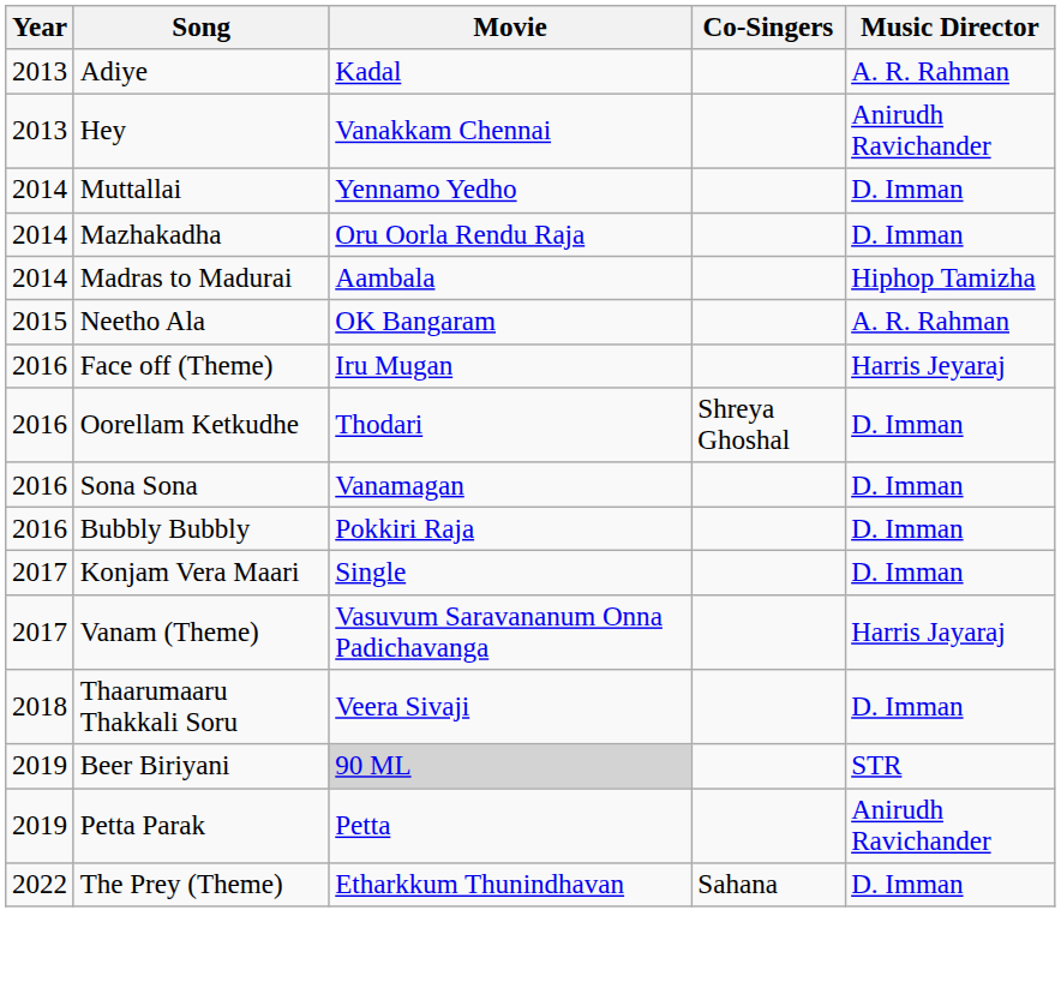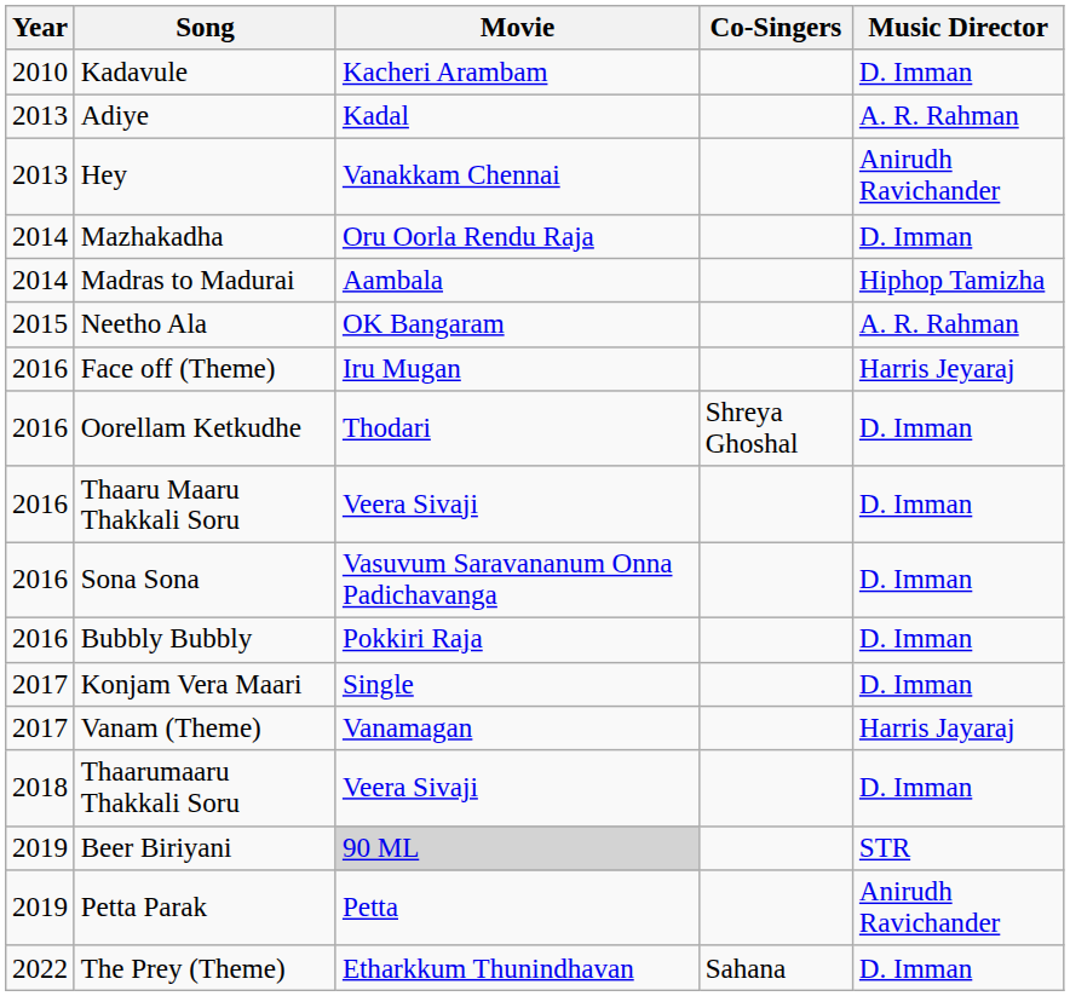+ row: 2010 | Kadavule | Kacheri Arambam | D. Imman
- row: 2014 | Muttallai | Yennamo Yedho | D. Imman
+ row: 2016 | Thaaru Maaru Thakkali Soru | Veera Sivaji | D. Imman
Sona Sona | Movie: Vanamagan -> Vasuvum Saravananum Onna Padichavanga
Vanam (Theme) | Movie: Vasuvum Saravananum Onna Padichavanga -> Vanamagan
